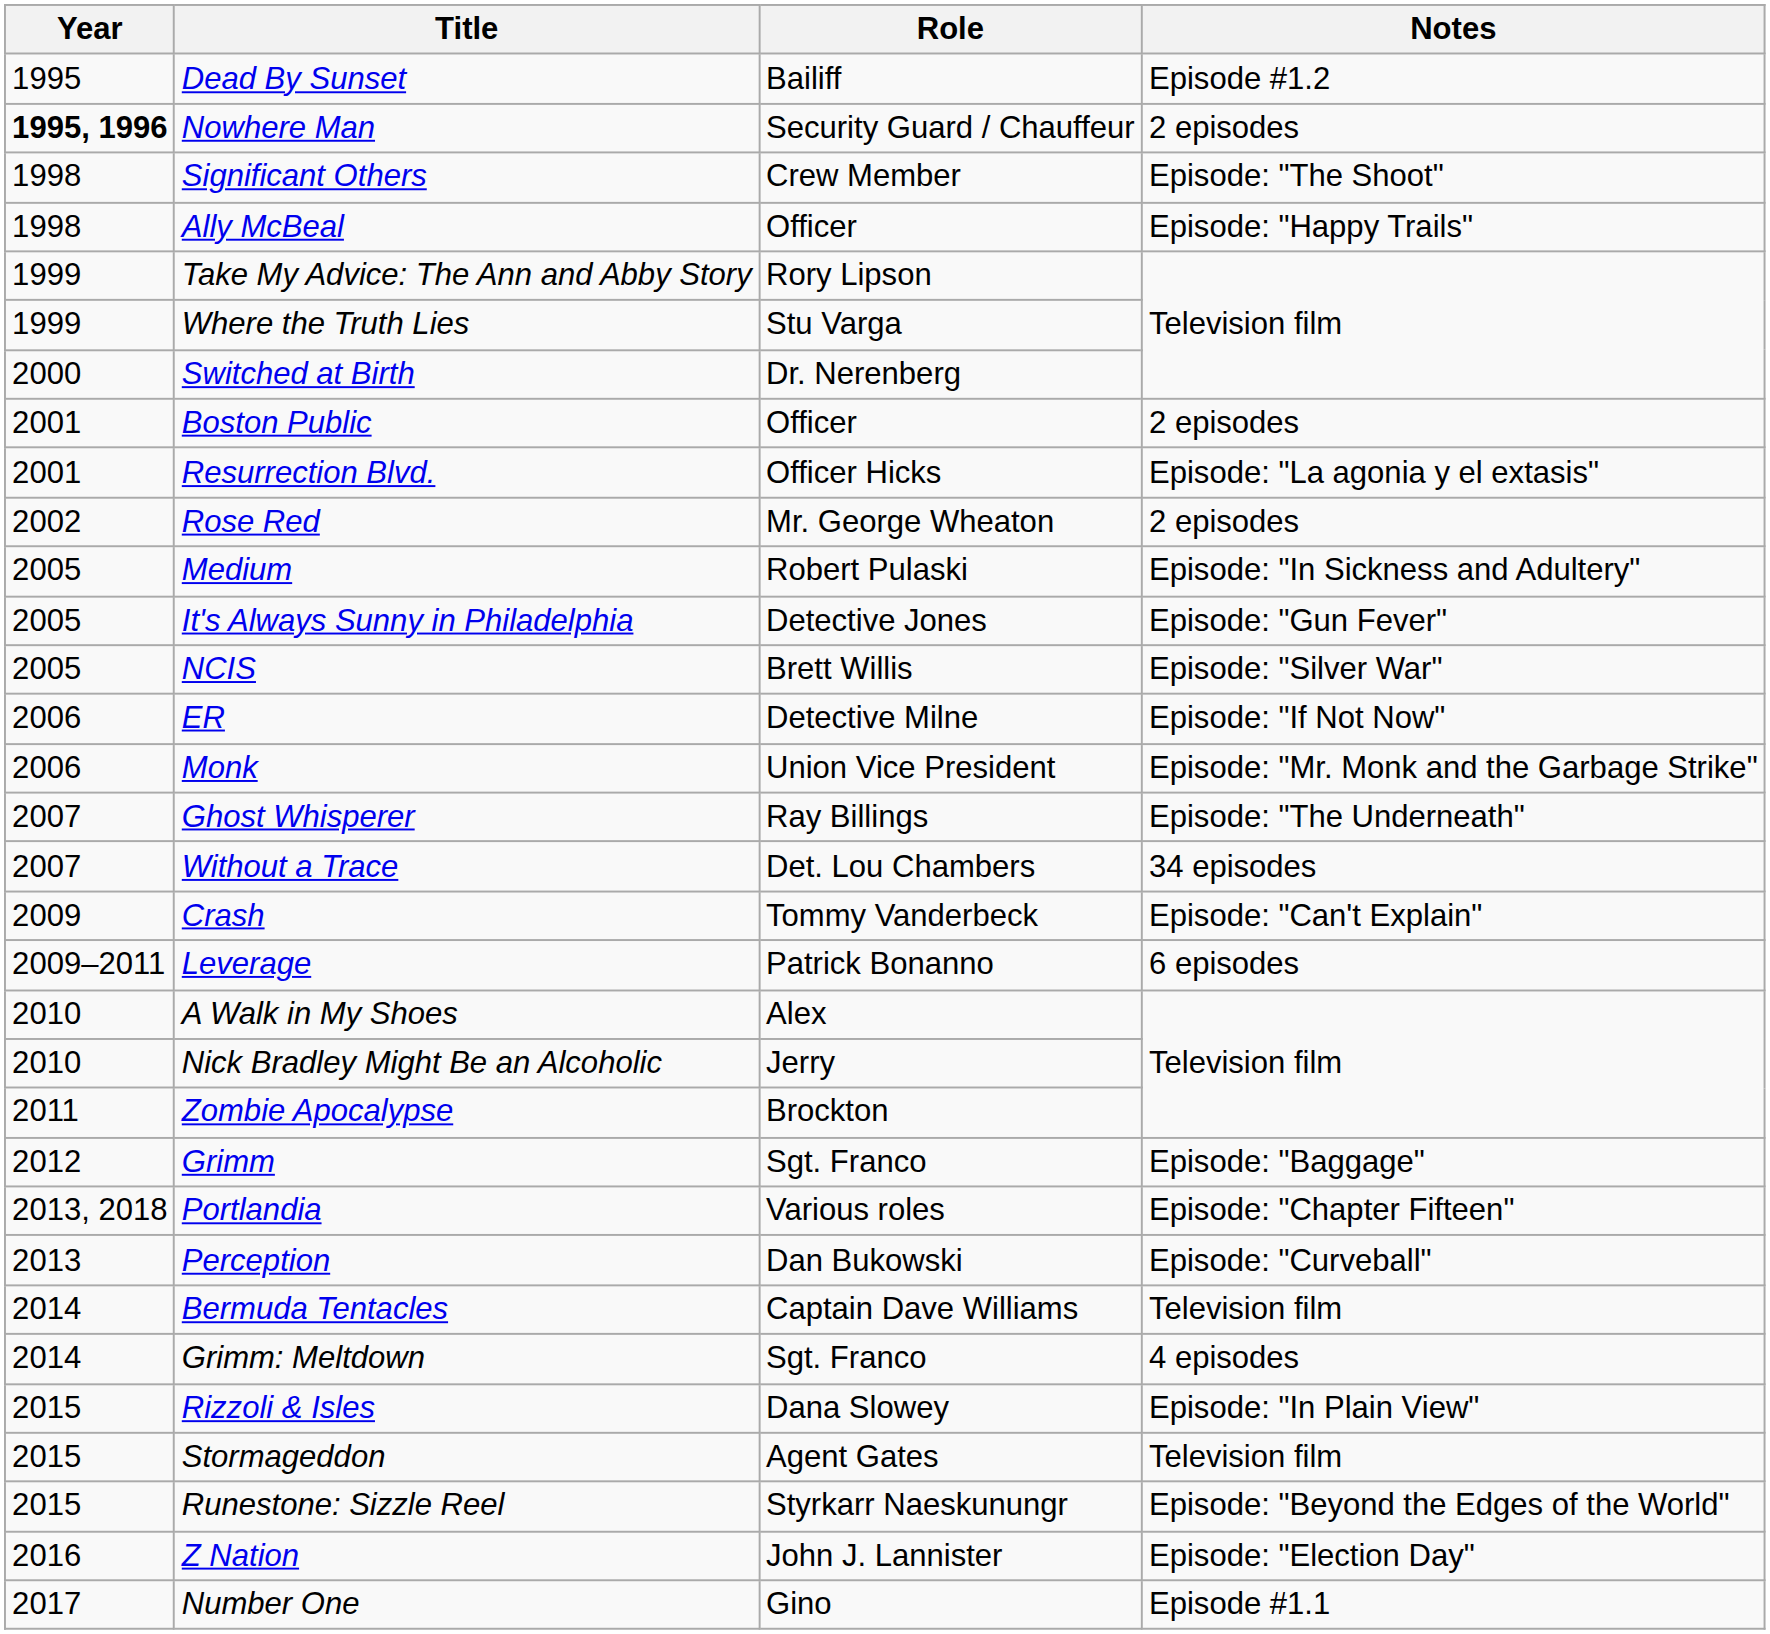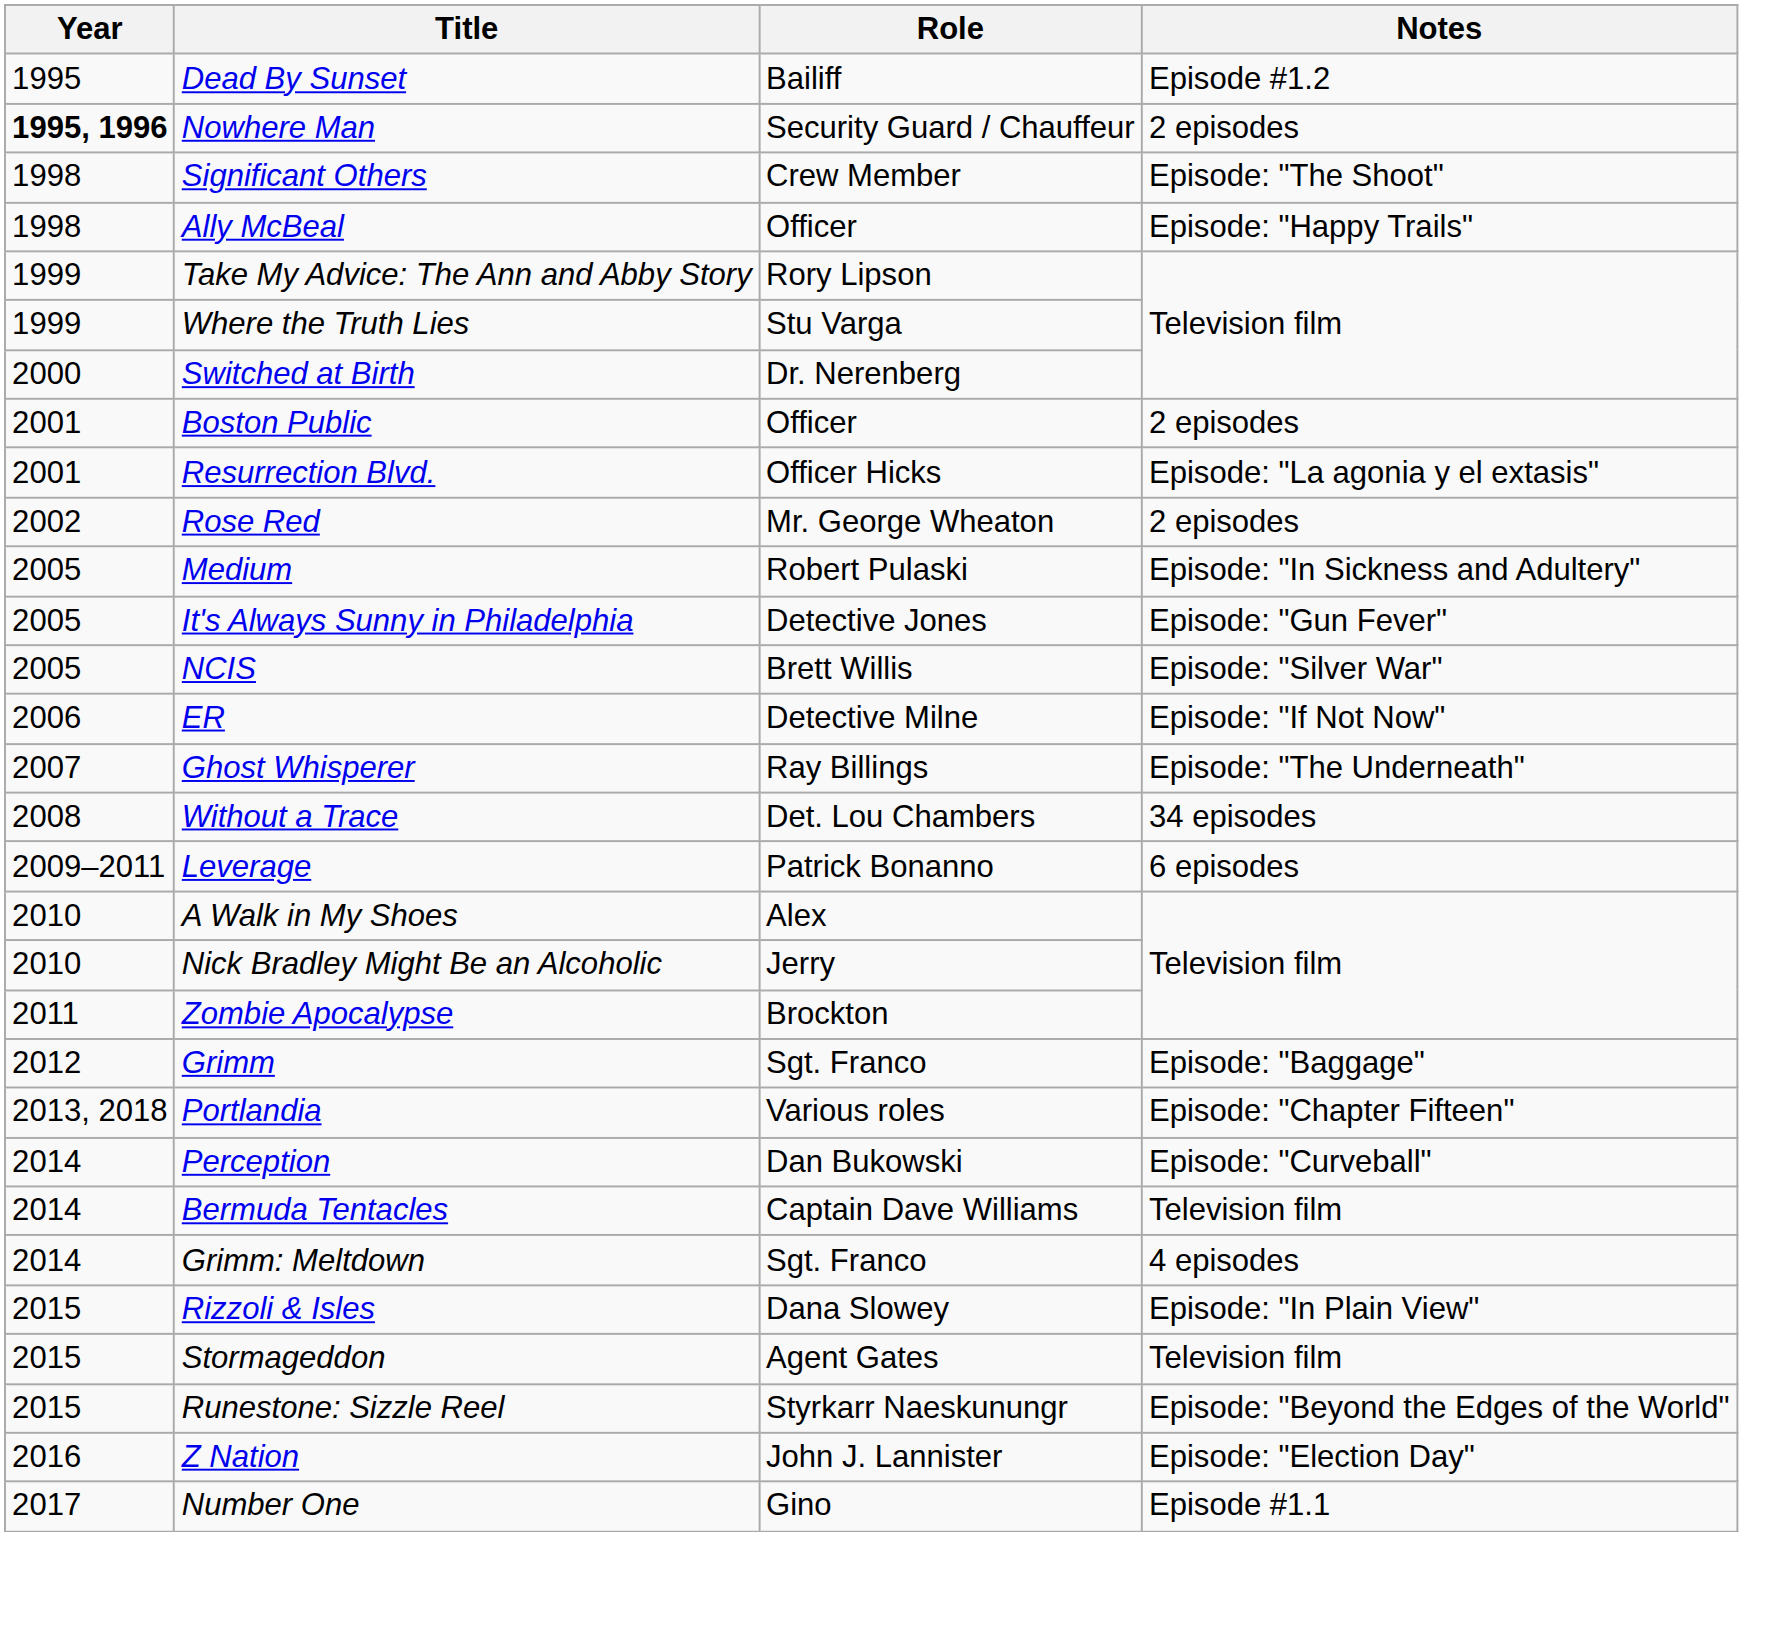- row: 2006 | Monk | Union Vice President | Episode: "Mr. Monk and the Garbage Strike"
Without a Trace | Year: 2007 -> 2008
- row: 2009 | Crash | Tommy Vanderbeck | Episode: "Can't Explain"
Perception | Year: 2013 -> 2014
